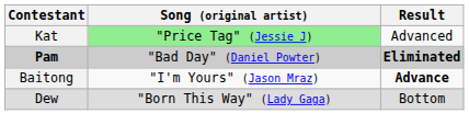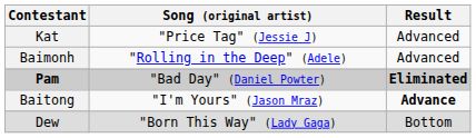Kat | Song (original artist): lightgreen background -> no background
+ row: Baimonh | "Rolling in the Deep" (Adele) | Advanced
